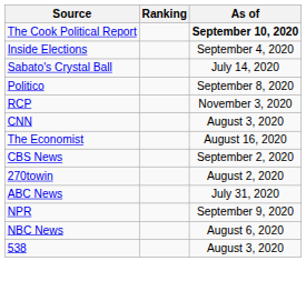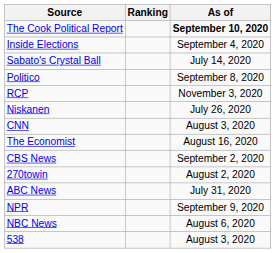+ row: Niskanen | July 26, 2020
